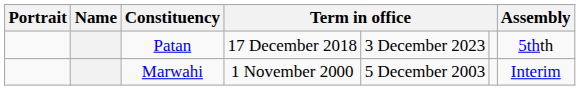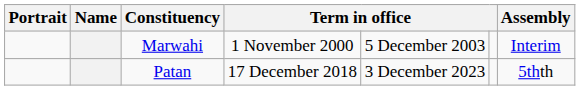rows swapped: Marwahi <-> Patan
